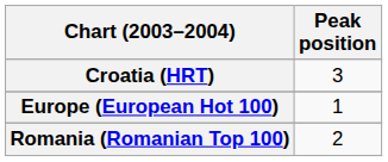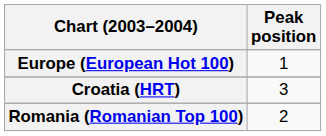rows swapped: Croatia (HRT) <-> Europe (European Hot 100)
